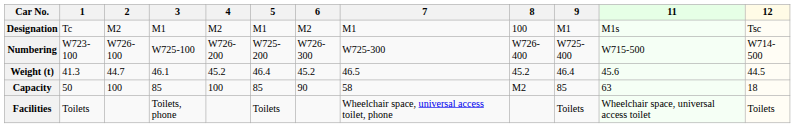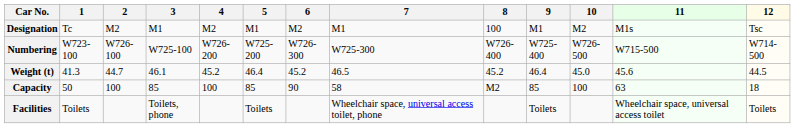+ column: 10 | M2 | W726-500 | 45.0 | 100
